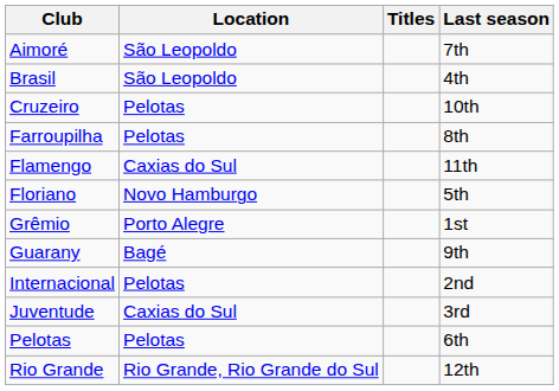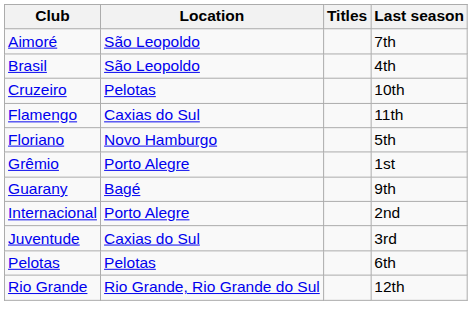- row: Farroupilha | Pelotas | 8th
Internacional | Location: Pelotas -> Porto Alegre
